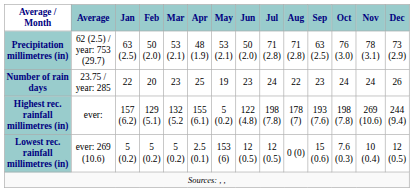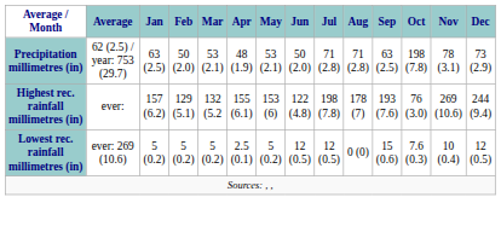Precipitation millimetres (in) | Oct: 76 (3.0) -> 198 (7.8)
- row: Number of rain days | 23.75 / year: 285 | 22 | 20 | 23 | 25 | 19 | 23 | 24 | 22 | 23 | 24 | 24 | 26
Highest rec. rainfall millimetres (in) | May: 5 (0.2) -> 153 (6)
Highest rec. rainfall millimetres (in) | Oct: 198 (7.8) -> 76 (3.0)
Lowest rec. rainfall millimetres (in) | May: 153 (6) -> 5 (0.2)
